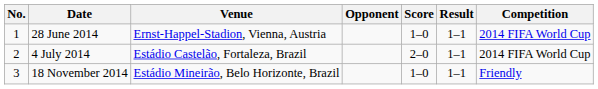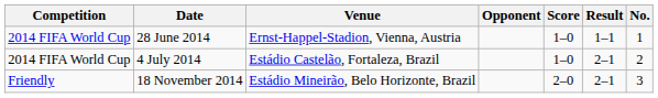columns swapped: No. <-> Competition
4 July 2014 | Score: 2–0 -> 1–0
4 July 2014 | Result: 1–1 -> 2–1
18 November 2014 | Score: 1–0 -> 2–0
18 November 2014 | Result: 1–1 -> 2–1
